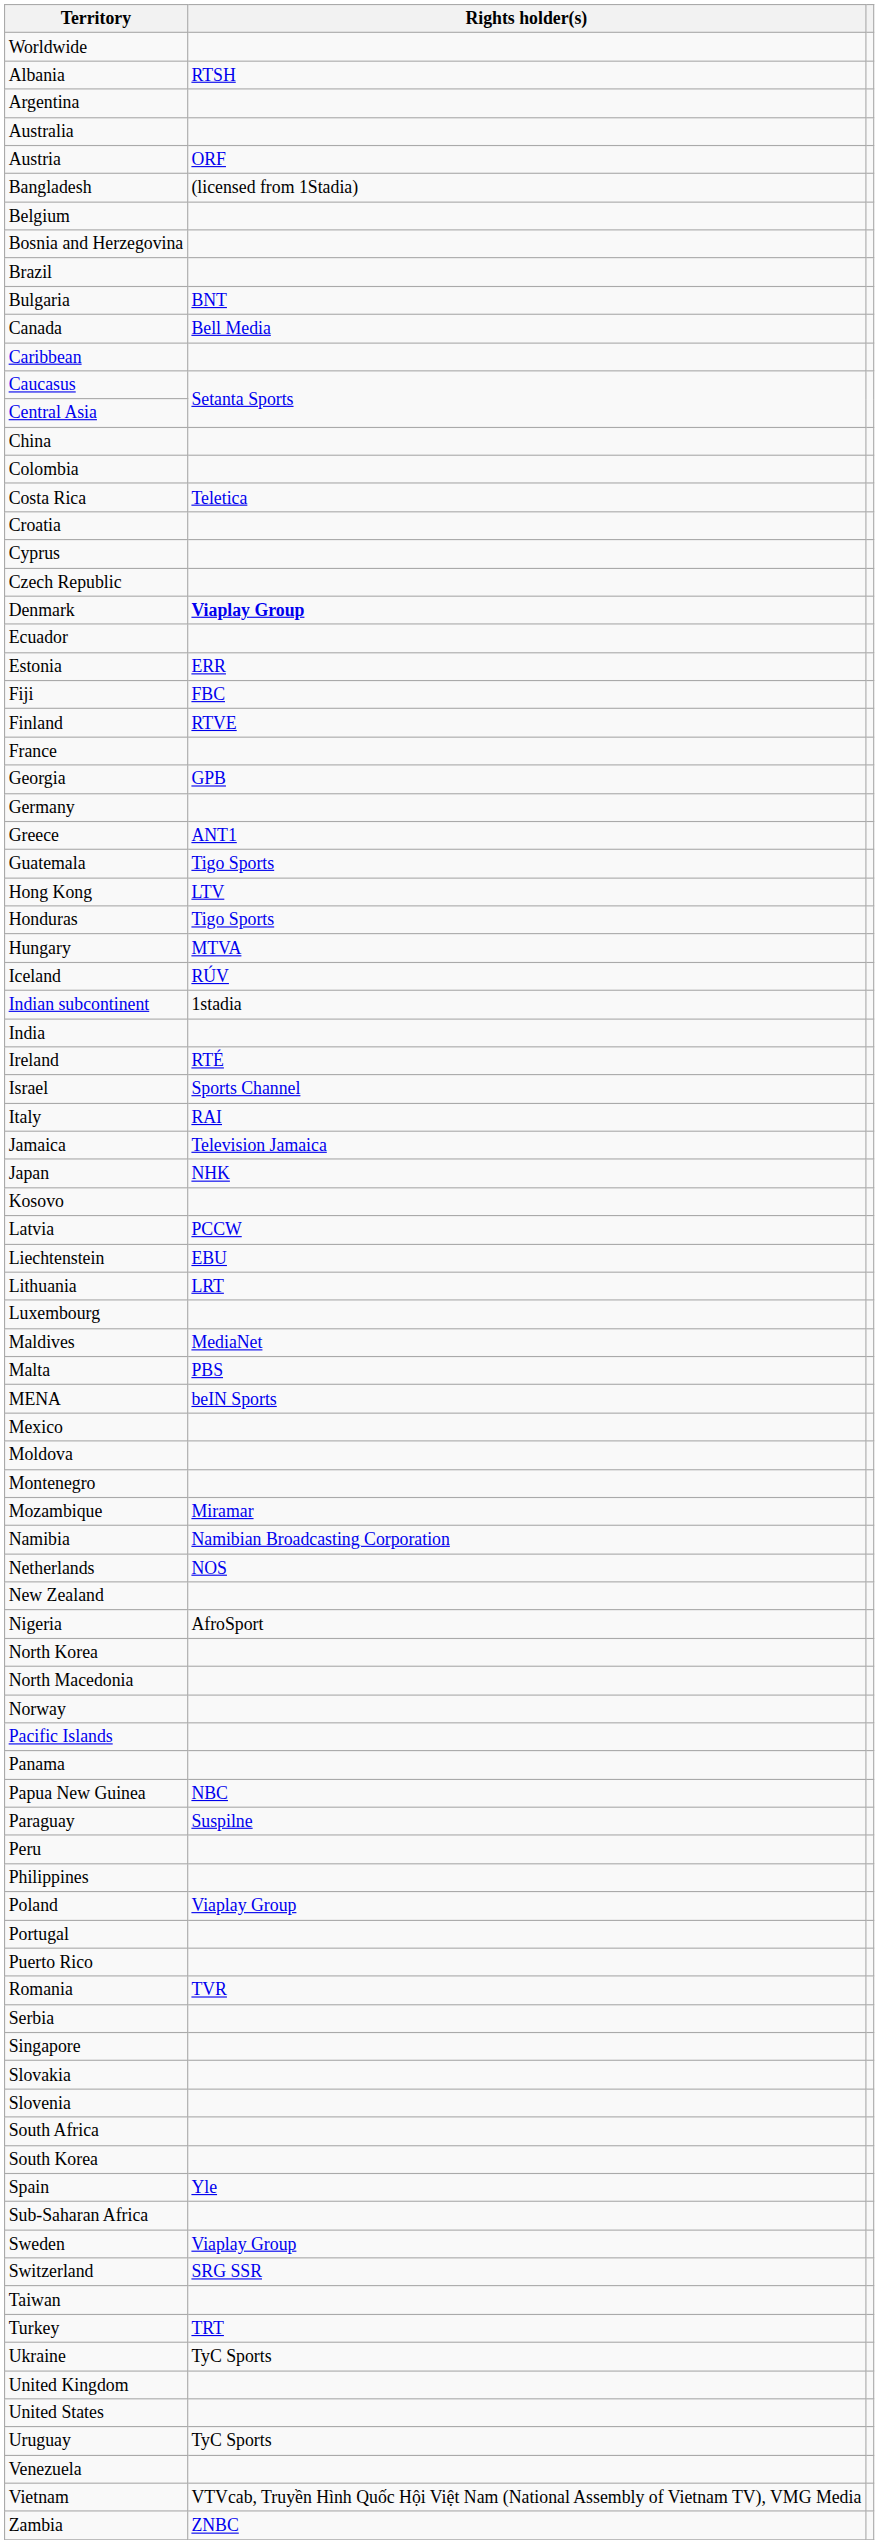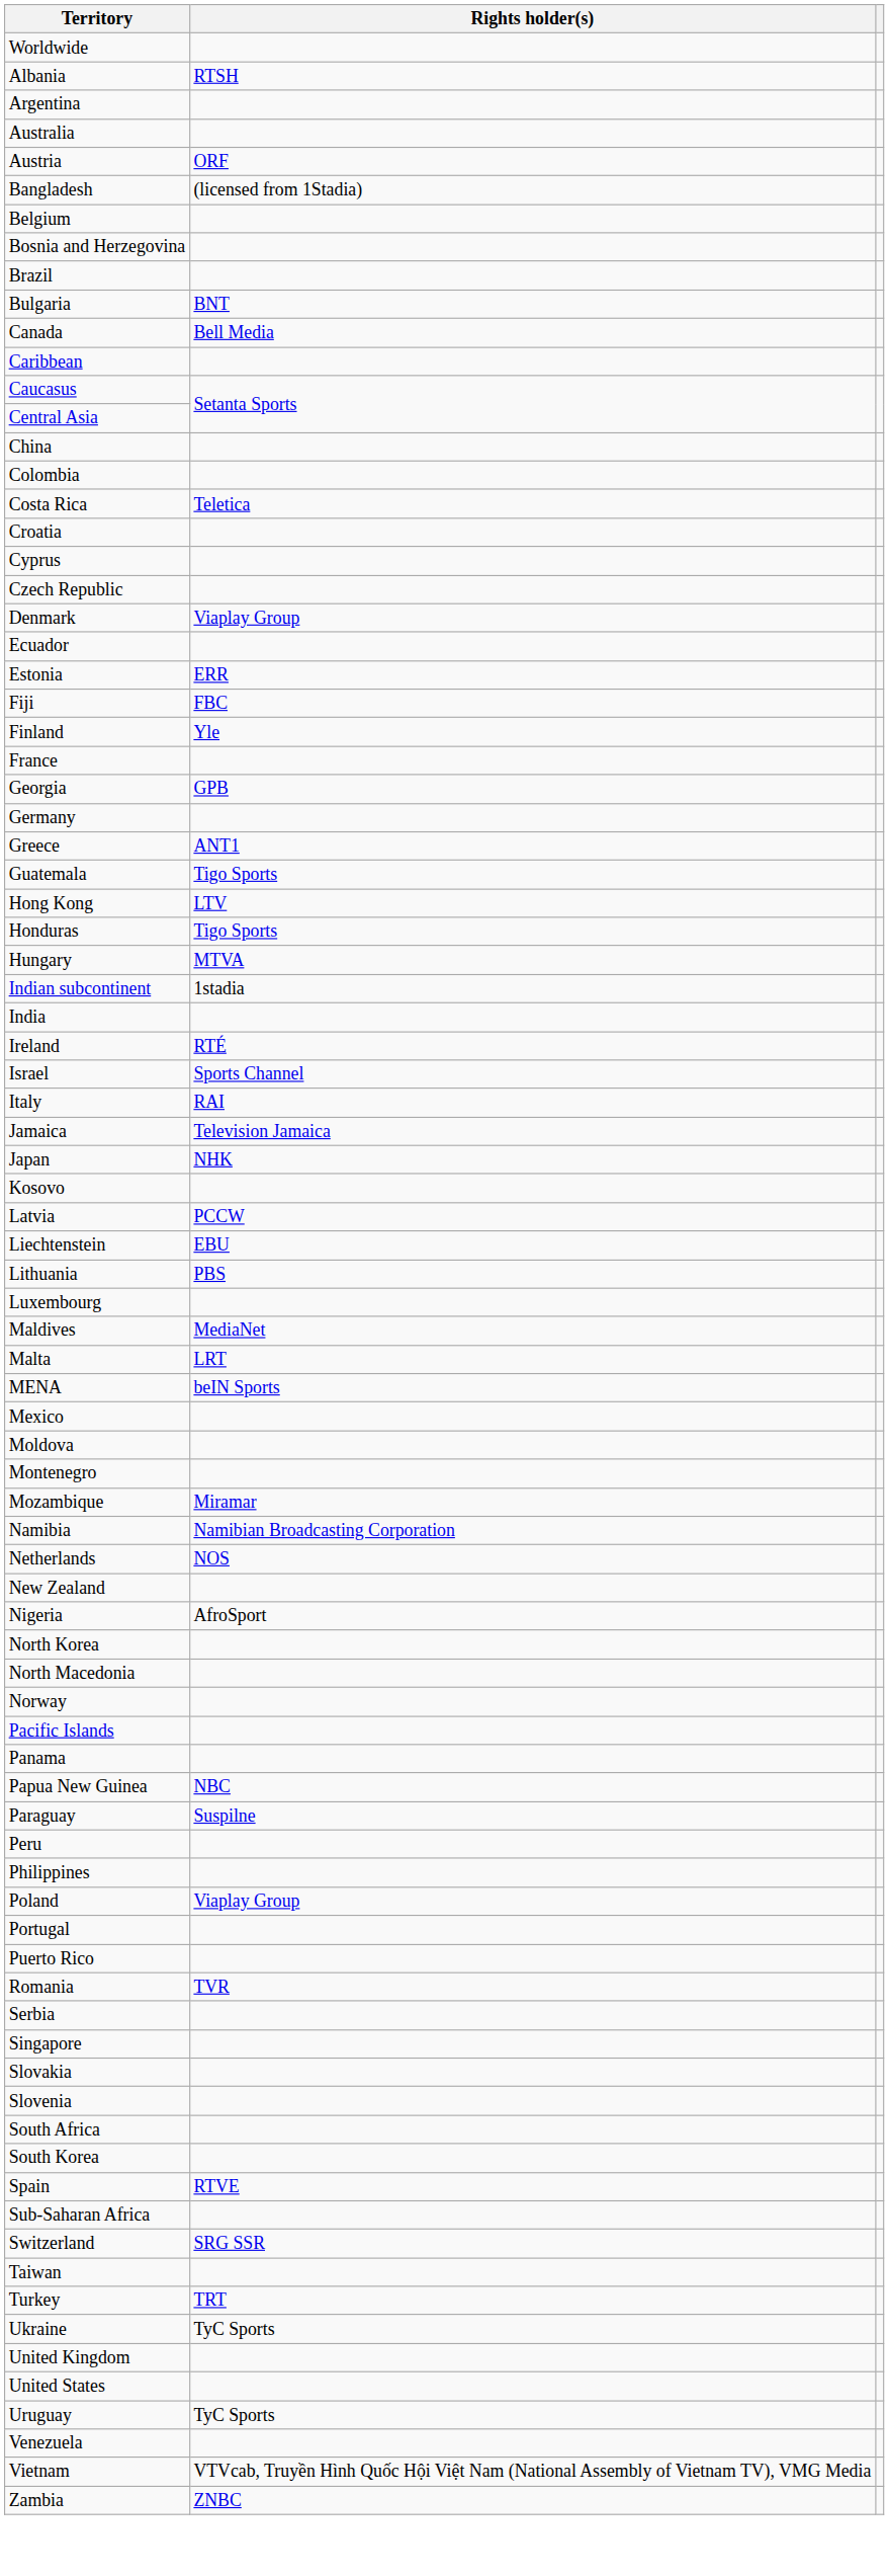Denmark | Rights holder(s): bold -> normal
Finland | Rights holder(s): RTVE -> Yle
- row: Iceland | RÚV
Lithuania | Rights holder(s): LRT -> PBS
Malta | Rights holder(s): PBS -> LRT
Spain | Rights holder(s): Yle -> RTVE
- row: Sweden | Viaplay Group
